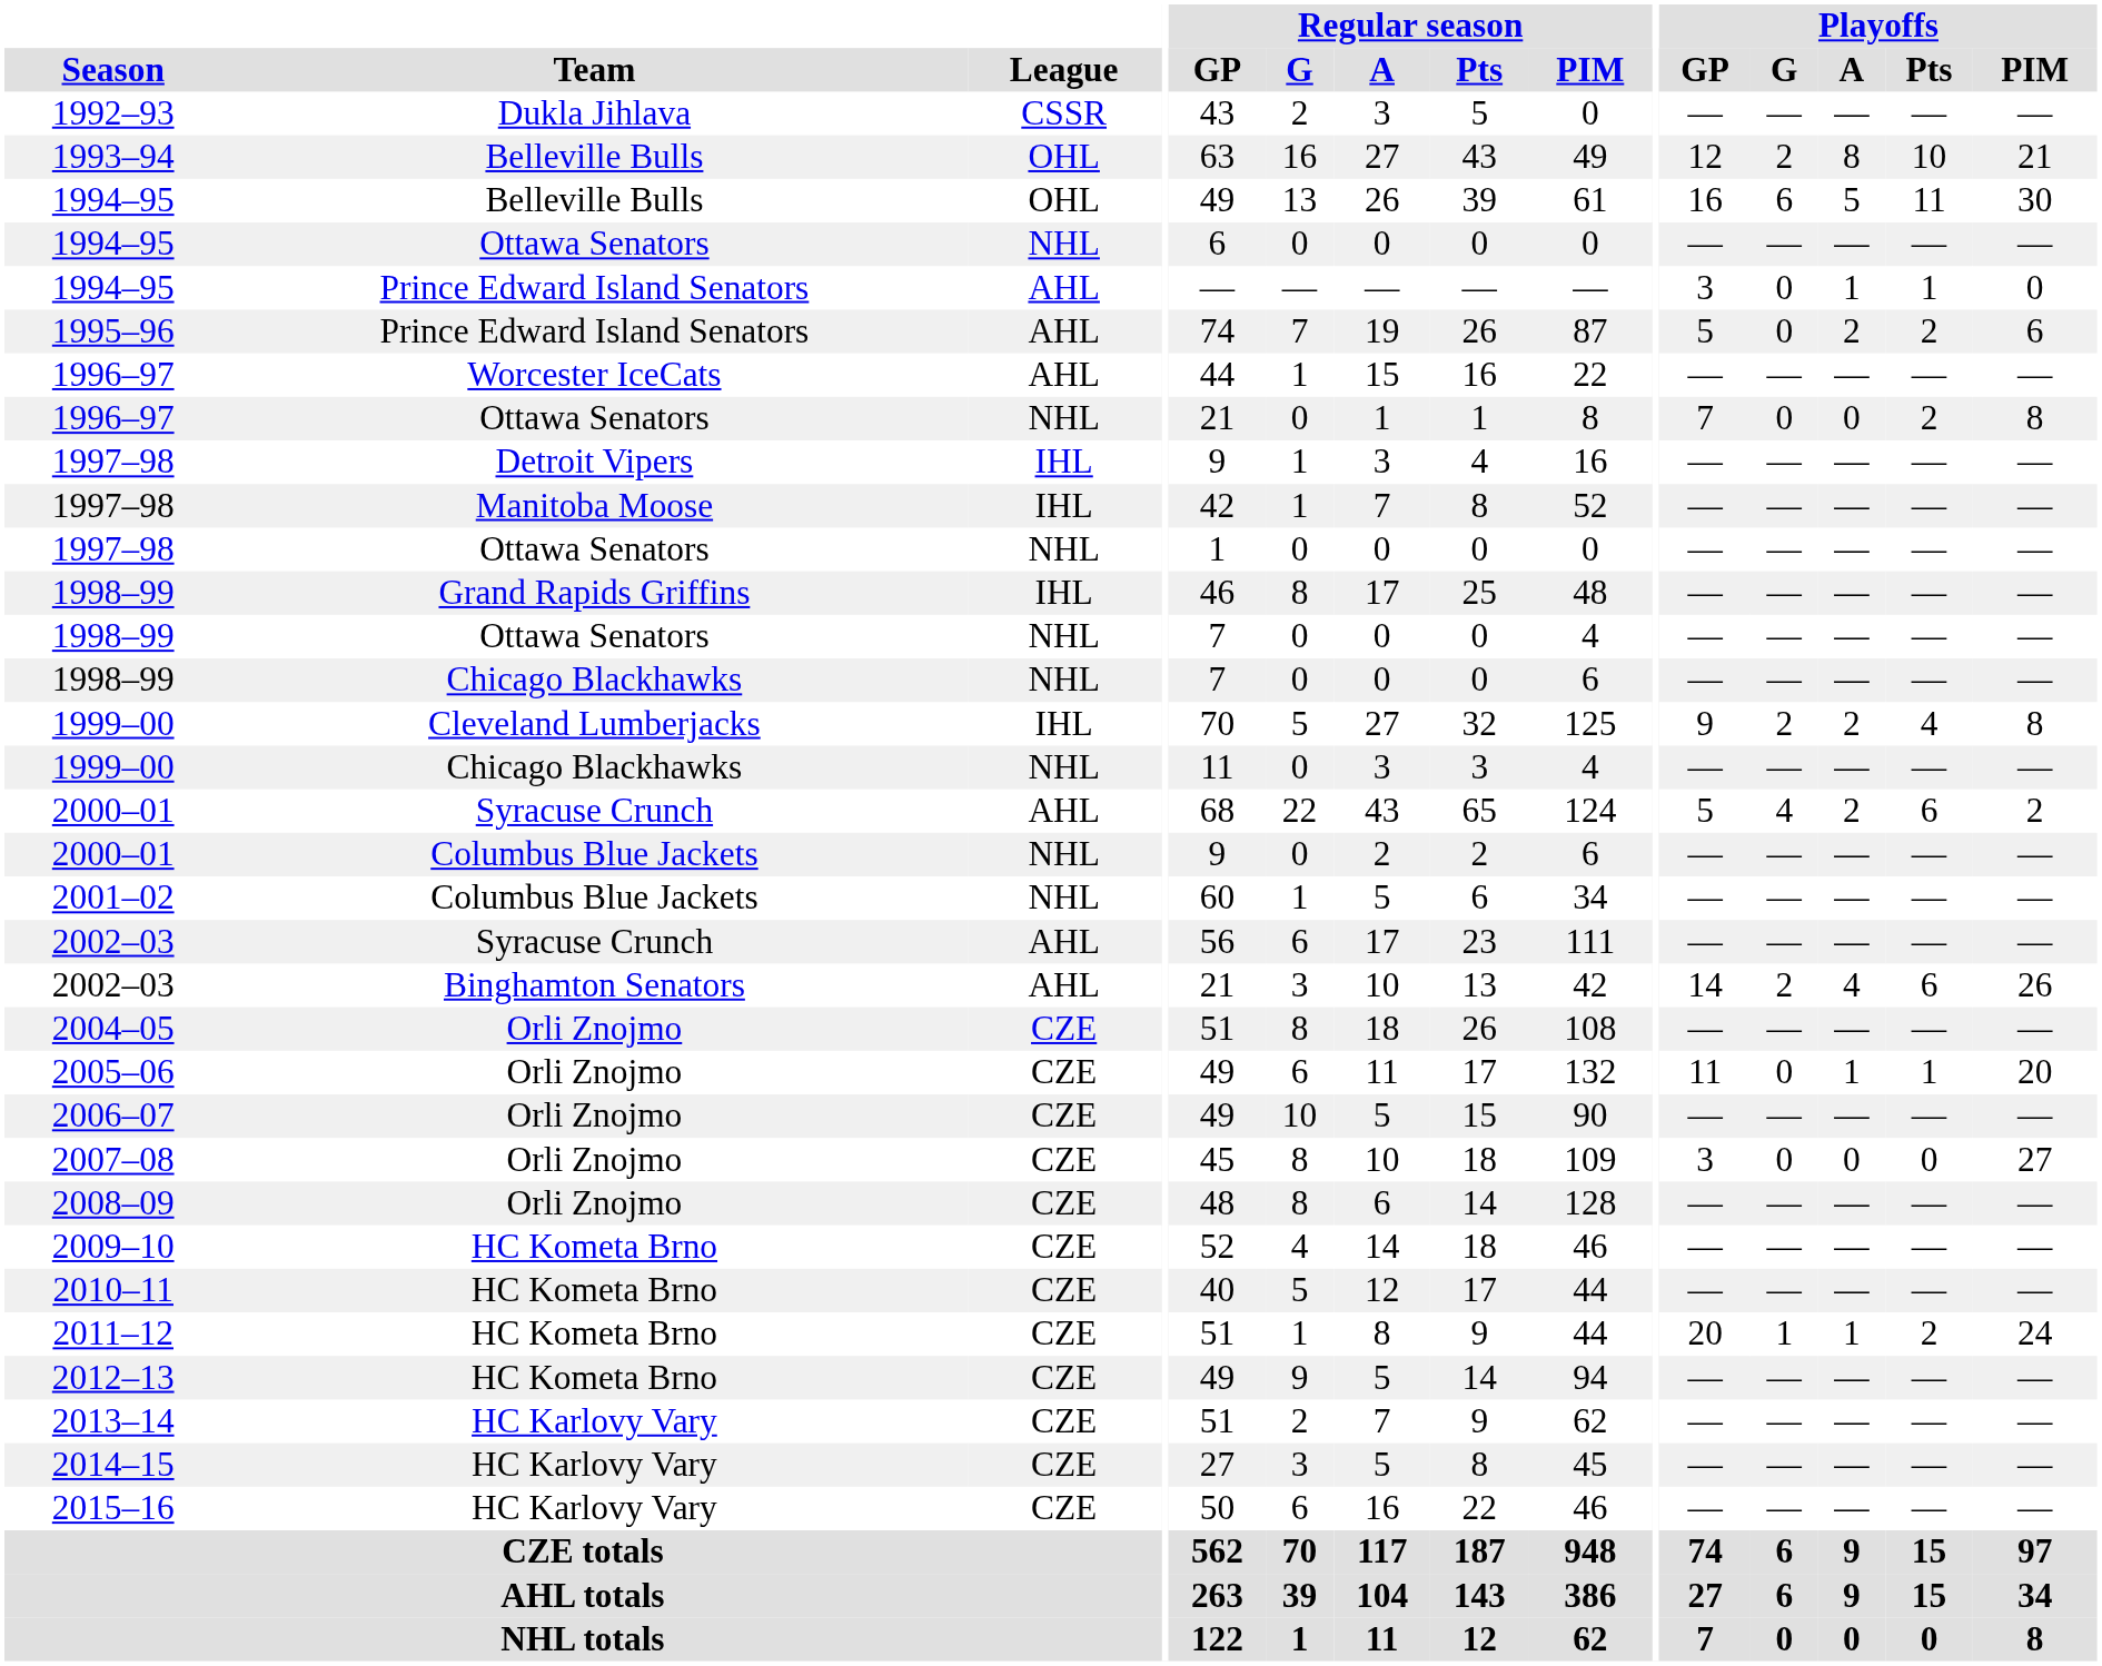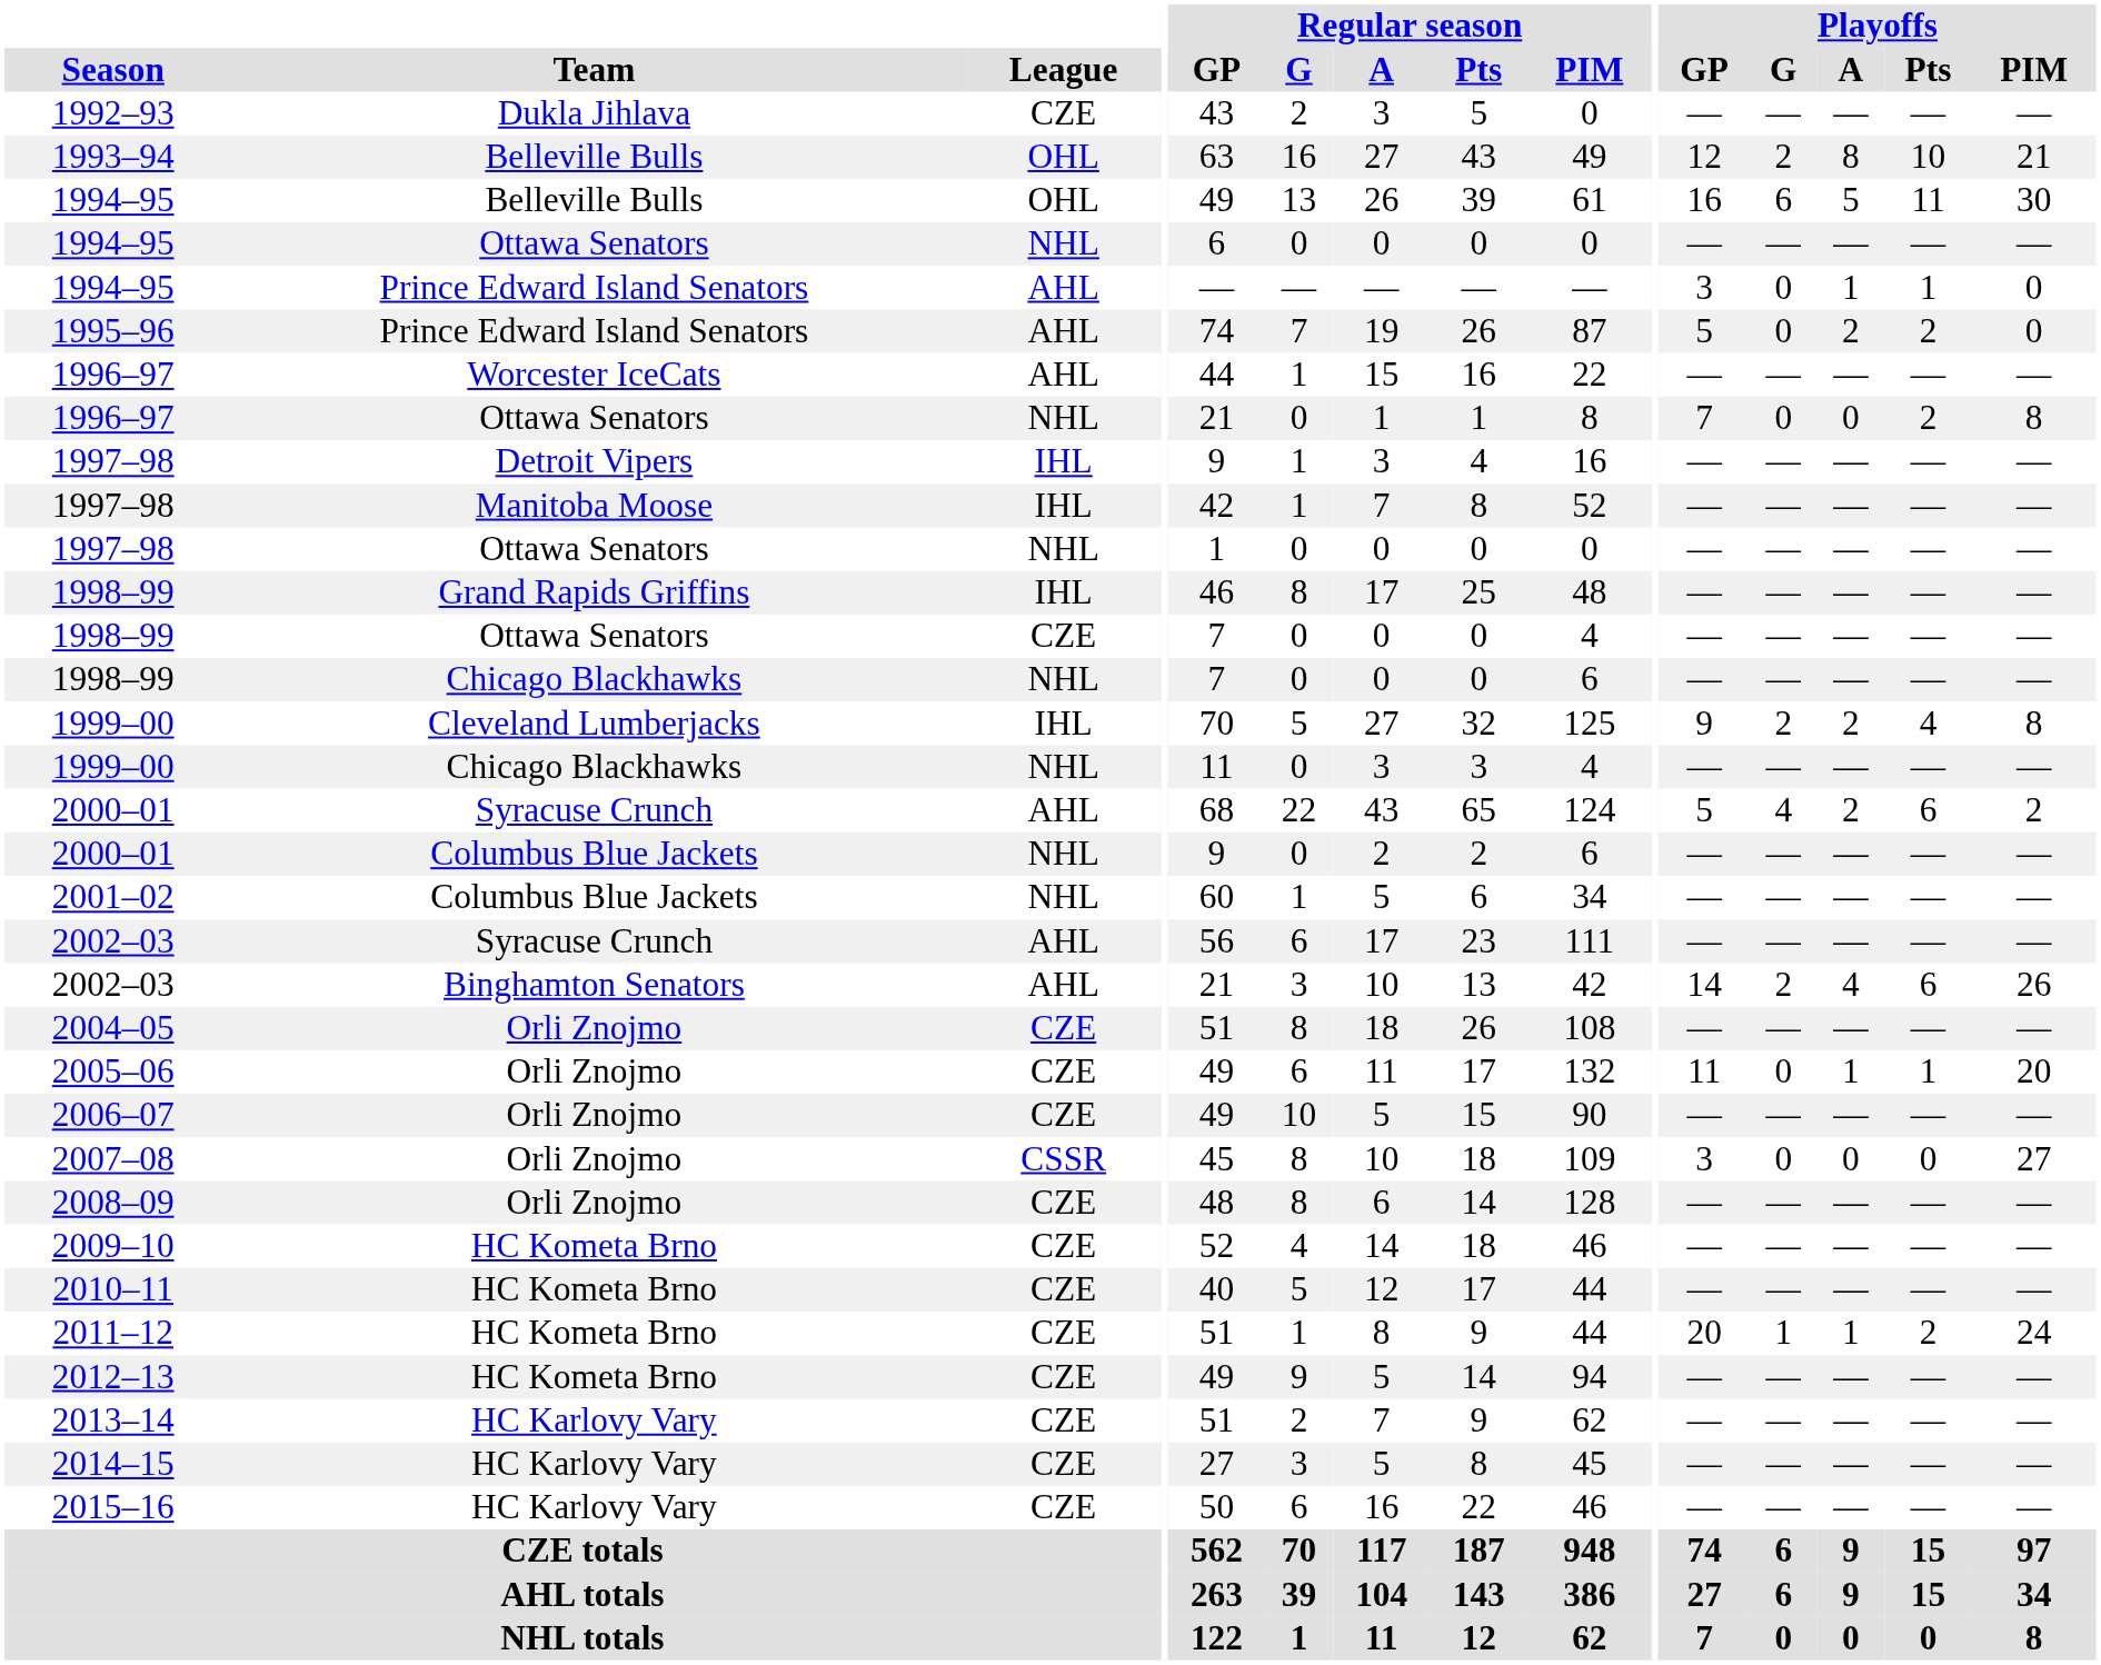1992–93 | League: CSSR -> CZE
1995–96 | Playoffs / PIM: 6 -> 0
1998–99 / Ottawa Senators | League: NHL -> CZE
2007–08 | League: CZE -> CSSR
